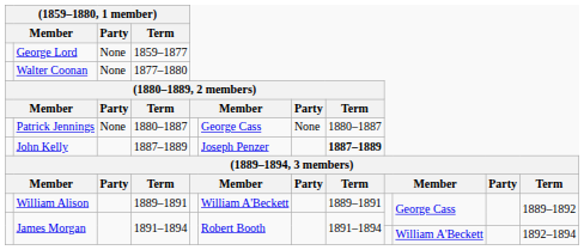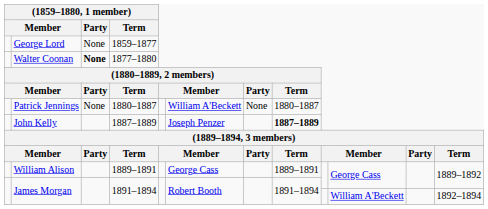Walter Coonan | (1859–1880, 1 member) / Party: normal -> bold
Patrick Jennings | column 6: George Cass -> William A'Beckett
William Alison | column 6: William A'Beckett -> George Cass
